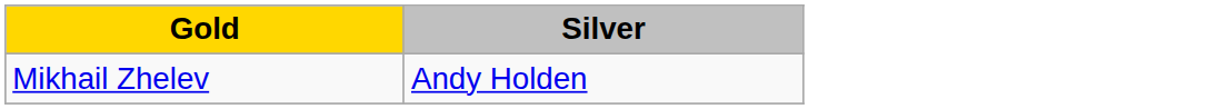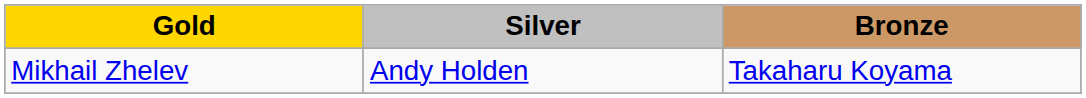+ column: Bronze | Takaharu Koyama
